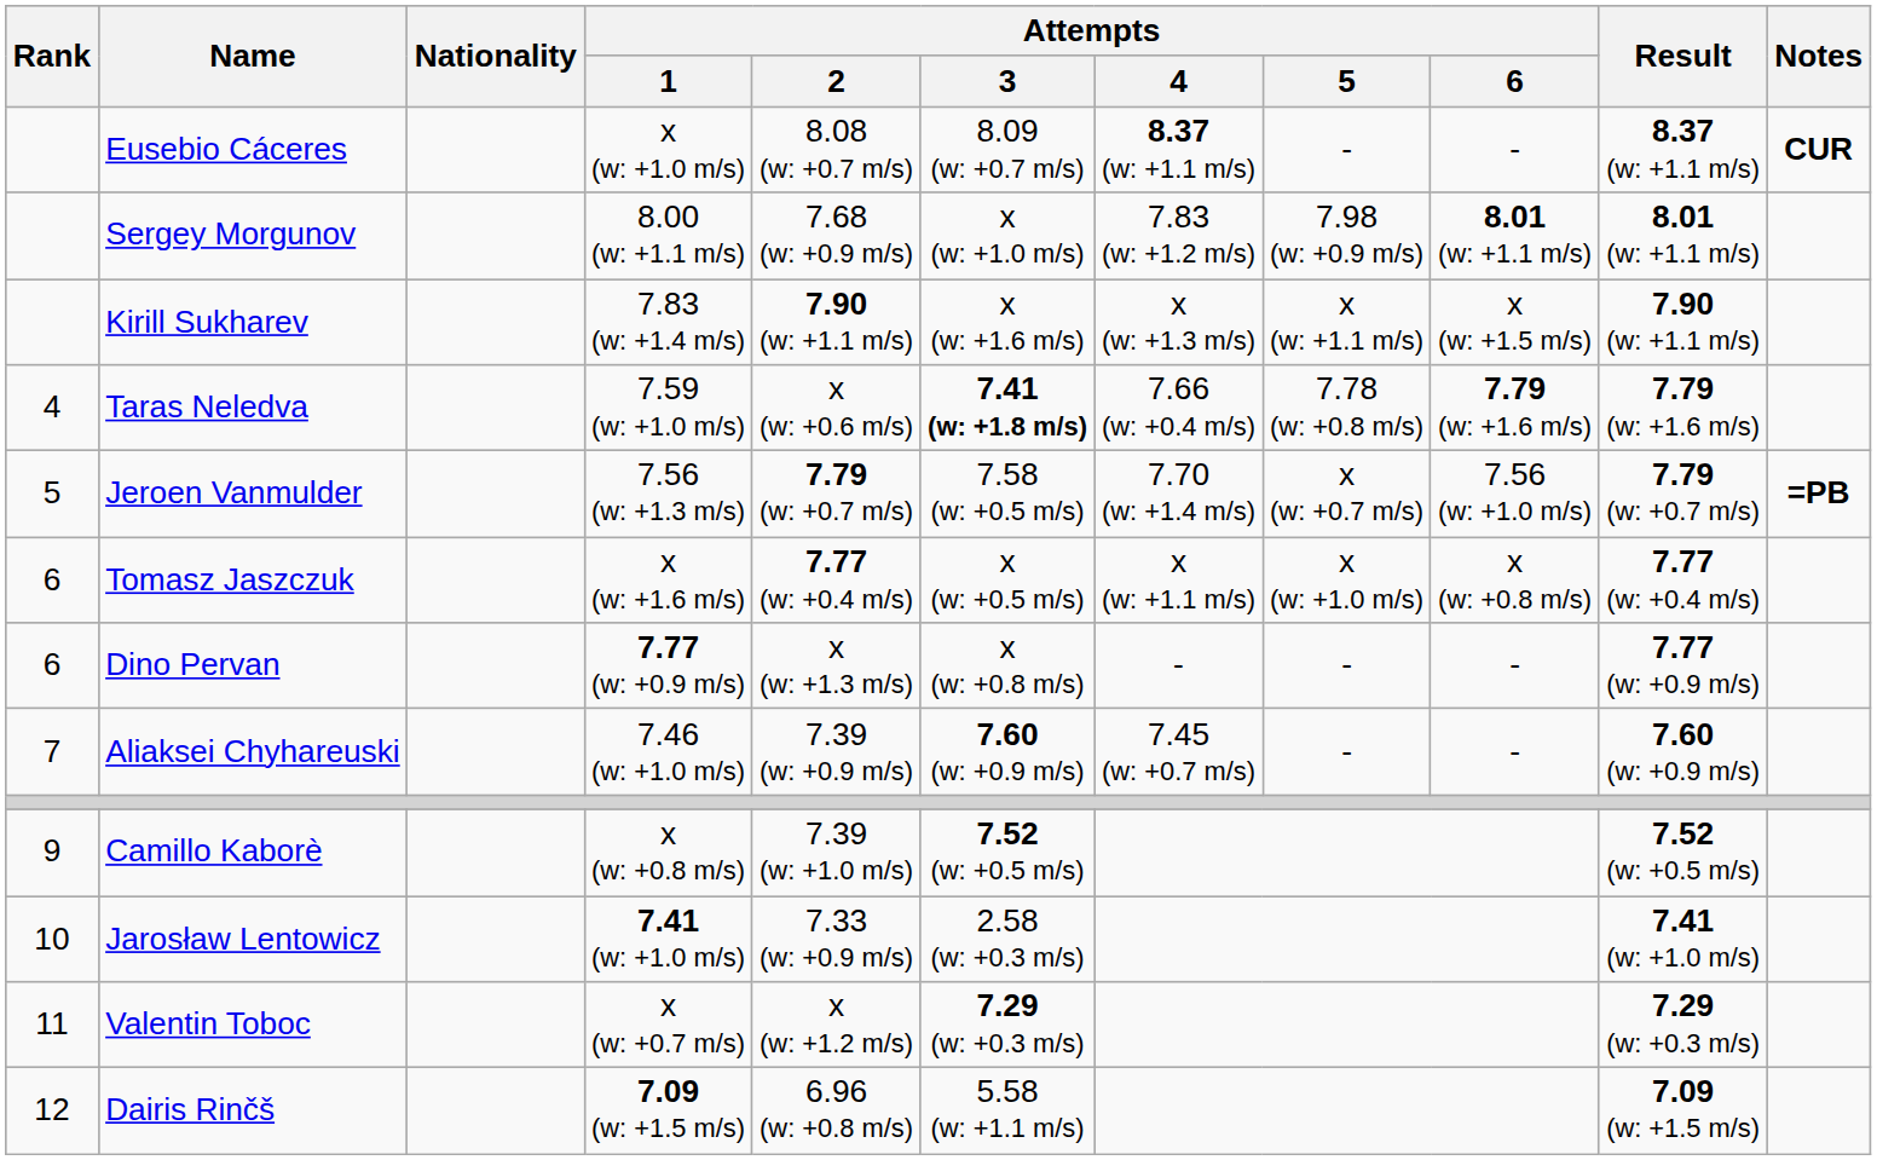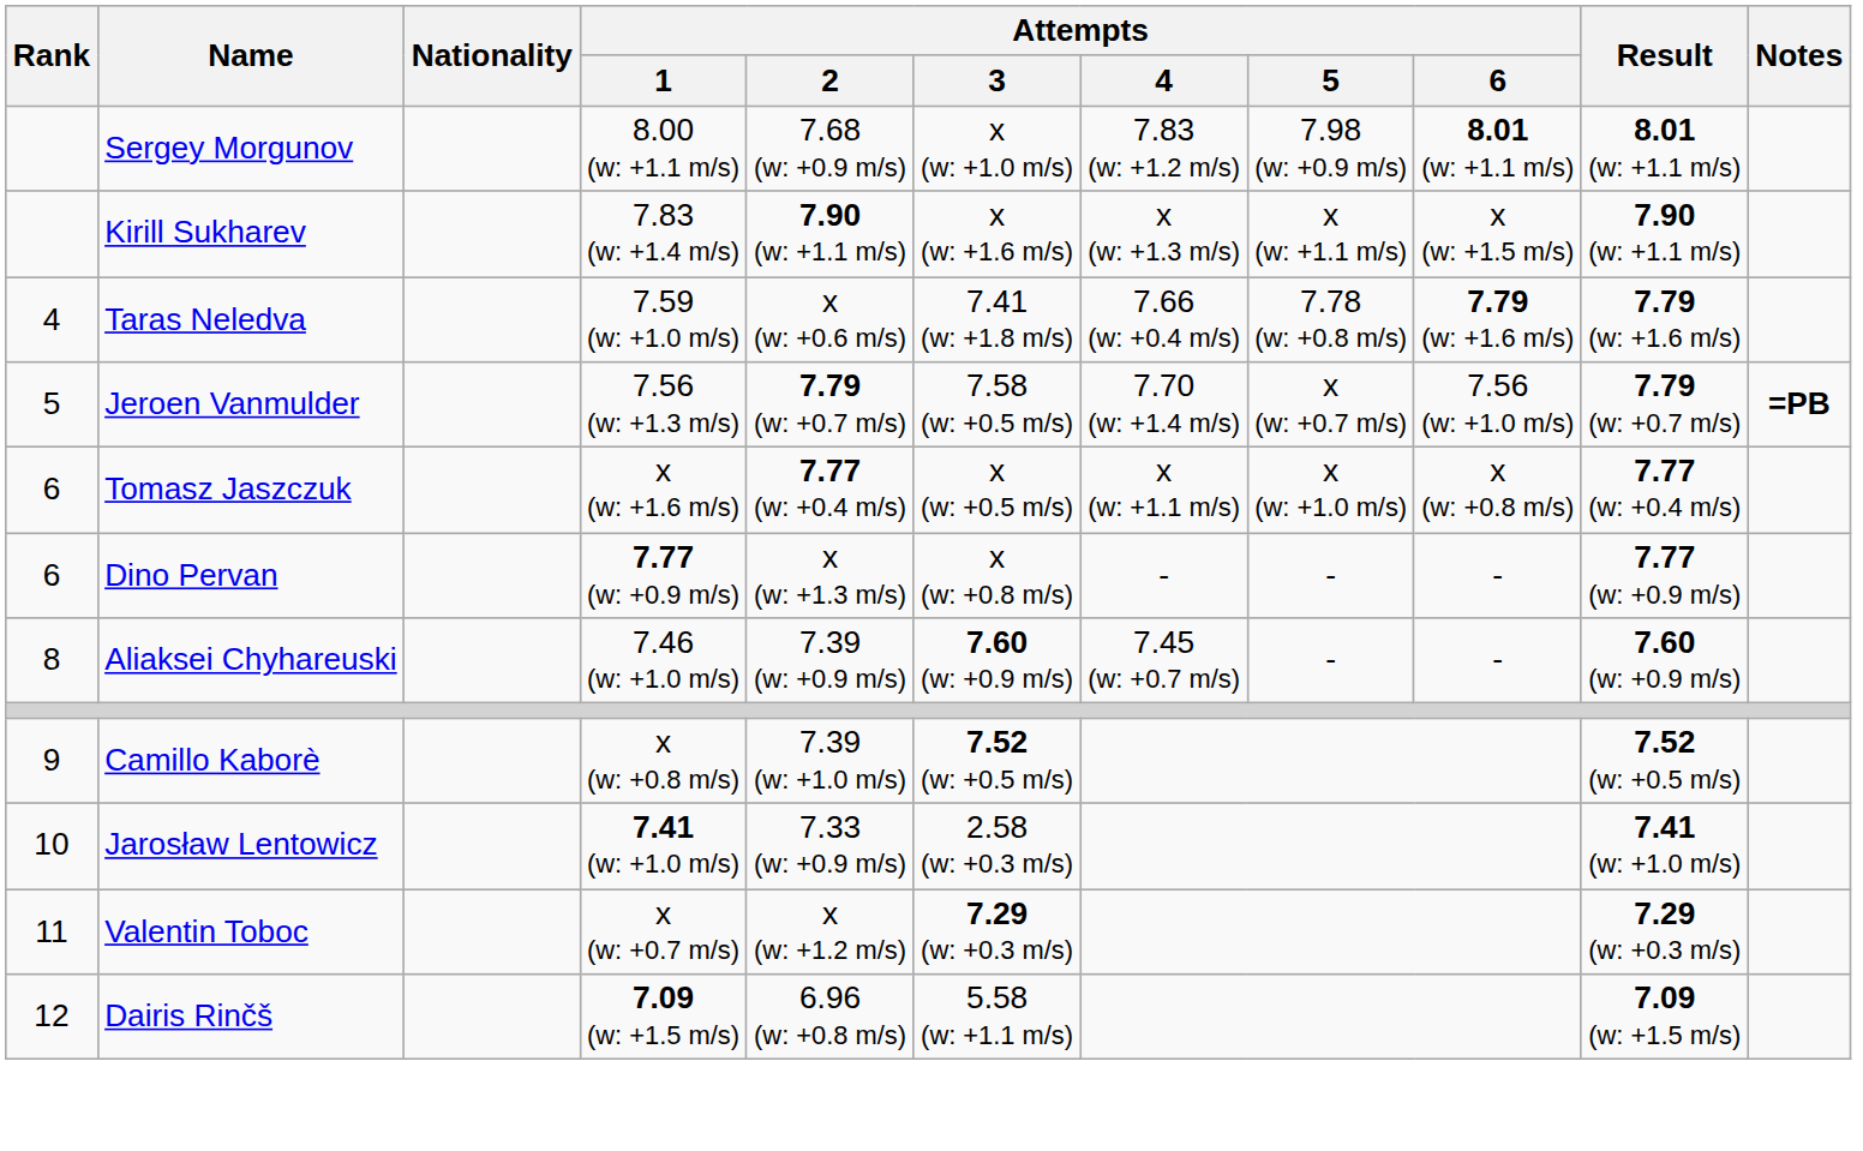- row: Eusebio Cáceres | x (w: +1.0 m/s) | 8.08 (w: +0.7 m/s) | 8.09 (w: +0.7 m/s) | 8.37 (w: +1.1 m/s) | - | - | 8.37 (w: +1.1 m/s) | CUR
Taras Neledva | Attempts / 3: bold -> normal
Aliaksei Chyhareuski | Rank: 7 -> 8
